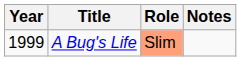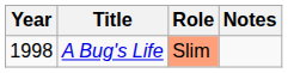A Bug's Life | Year: 1999 -> 1998
